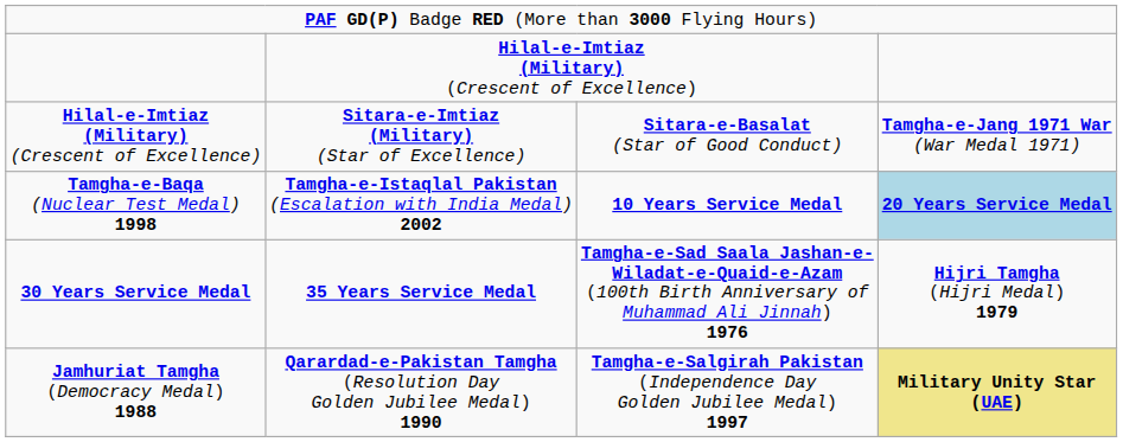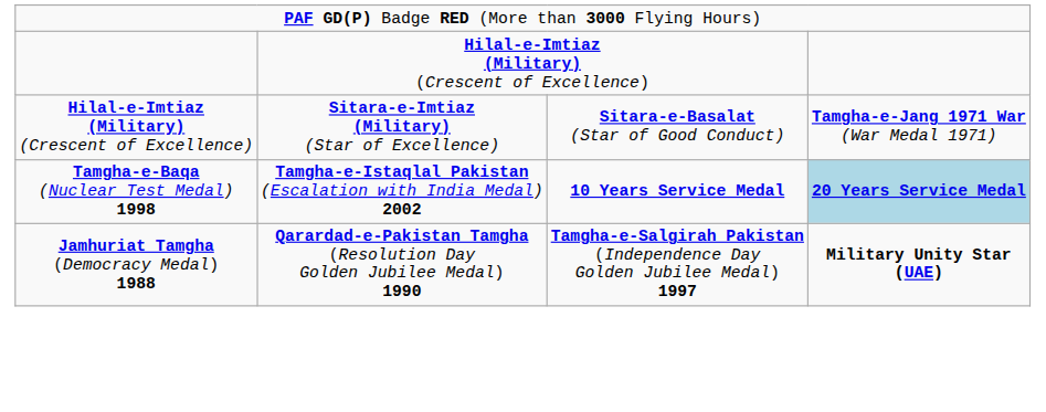- row: 30 Years Service Medal | 35 Years Service Medal | Tamgha-e-Sad Saala Jashan-e- Wiladat-e-Quaid-e-Azam (100th Birth Anniversary of Muhammad Ali Jinnah) 1976 | Hijri Tamgha (Hijri Medal) 1979
Jamhuriat Tamgha (Democracy Medal) 1988 | column 4: khaki background -> no background
